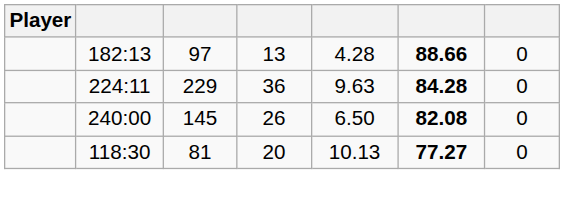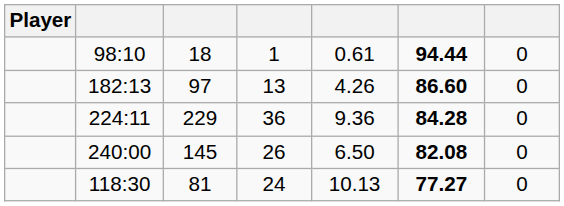+ row: 98:10 | 18 | 1 | 0.61 | 94.44 | 0
182:13 | column 5: 4.28 -> 4.26
182:13 | column 6: 88.66 -> 86.60
224:11 | column 5: 9.63 -> 9.36
118:30 | column 4: 20 -> 24
